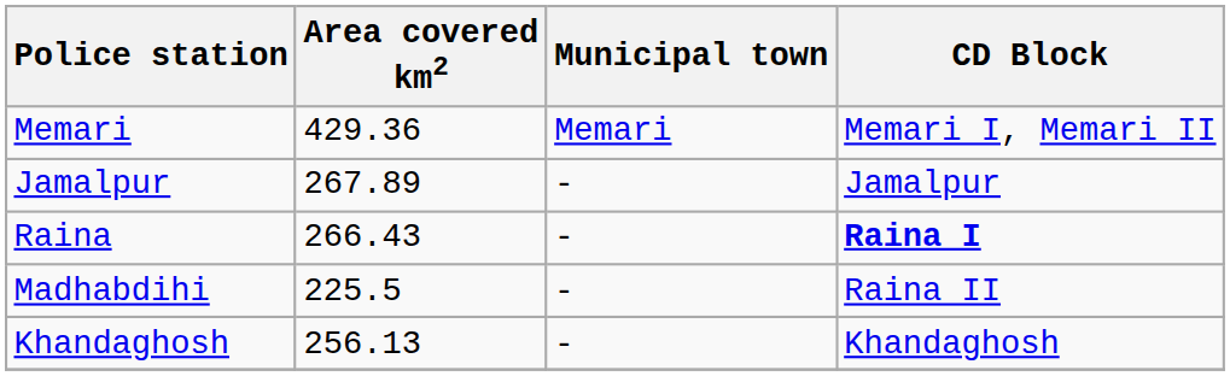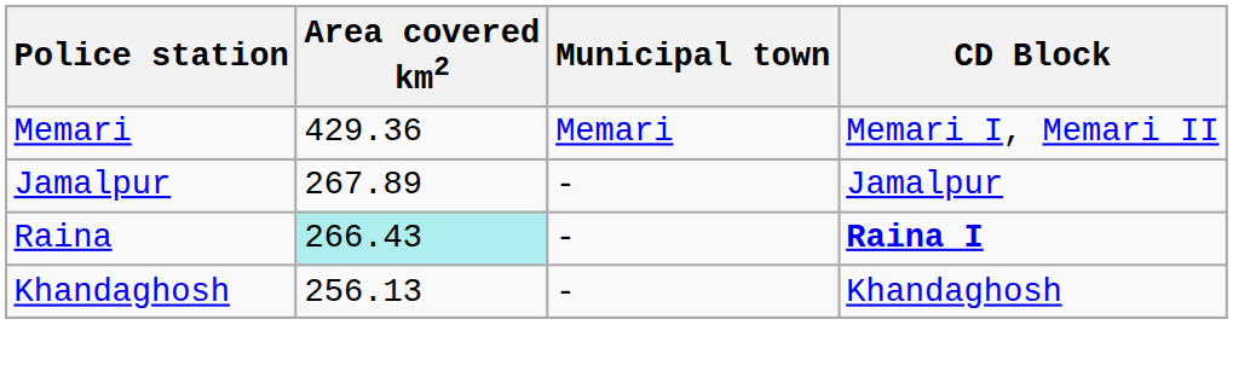Raina | Area covered km2: no background -> paleturquoise background
- row: Madhabdihi | 225.5 | - | Raina II
